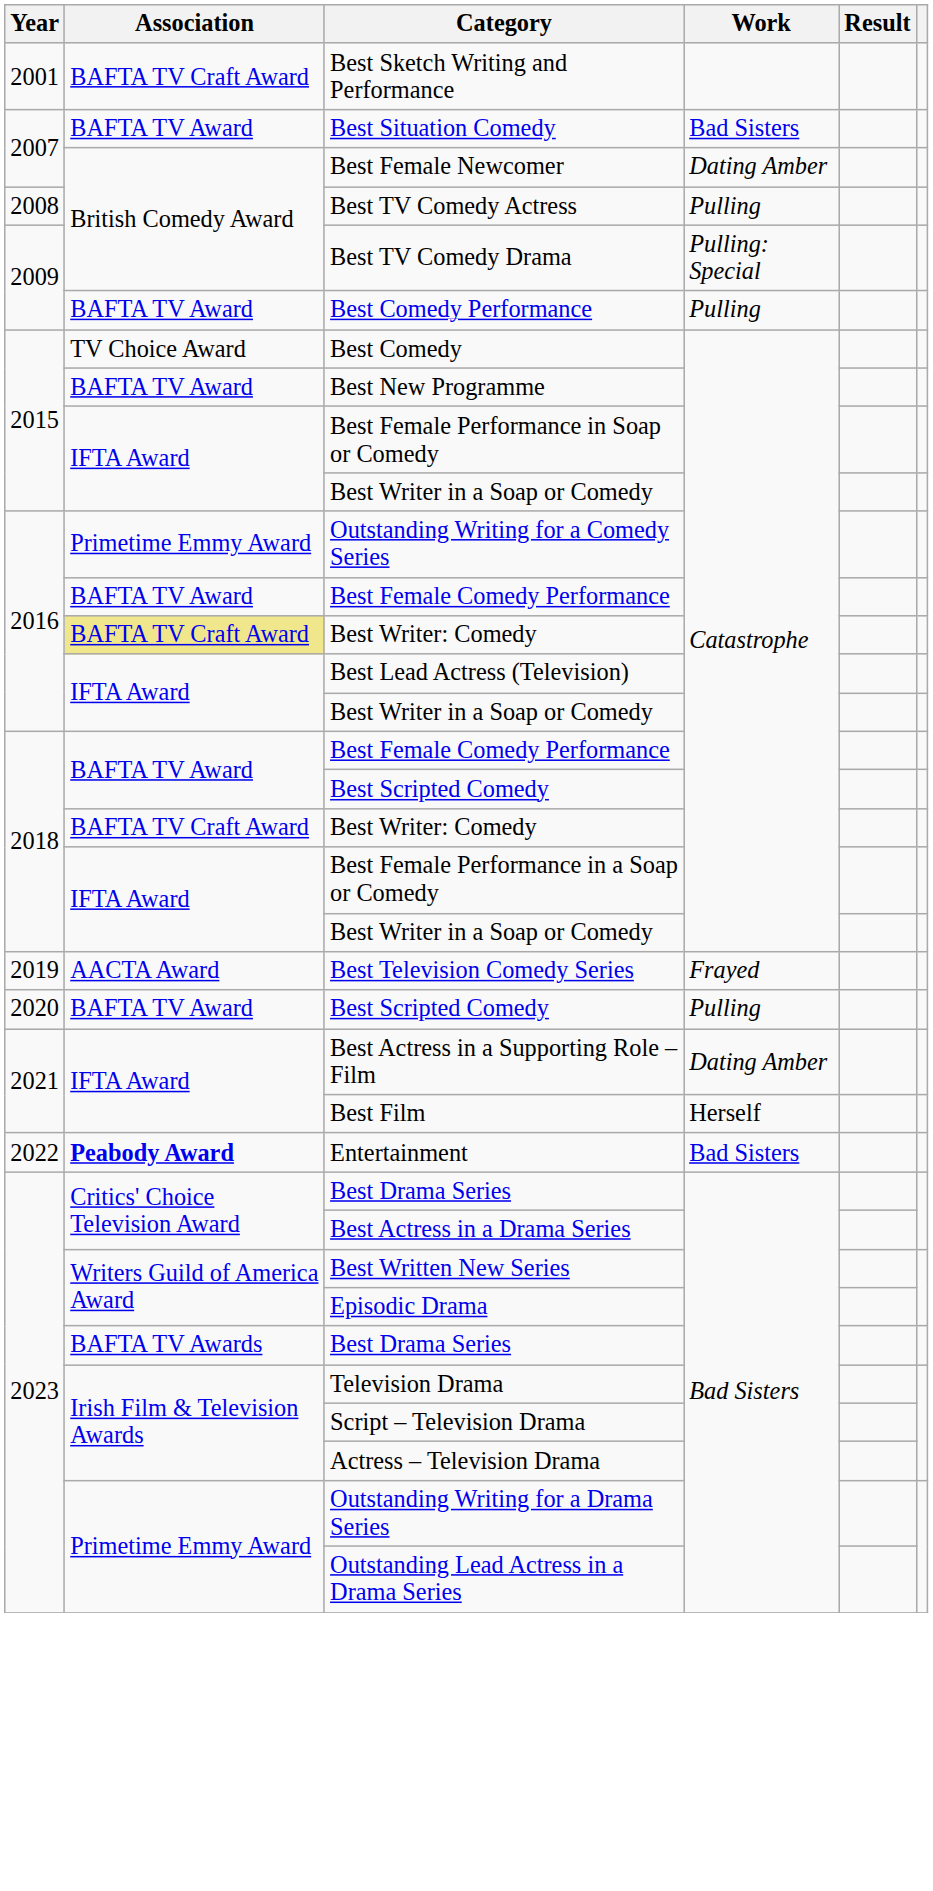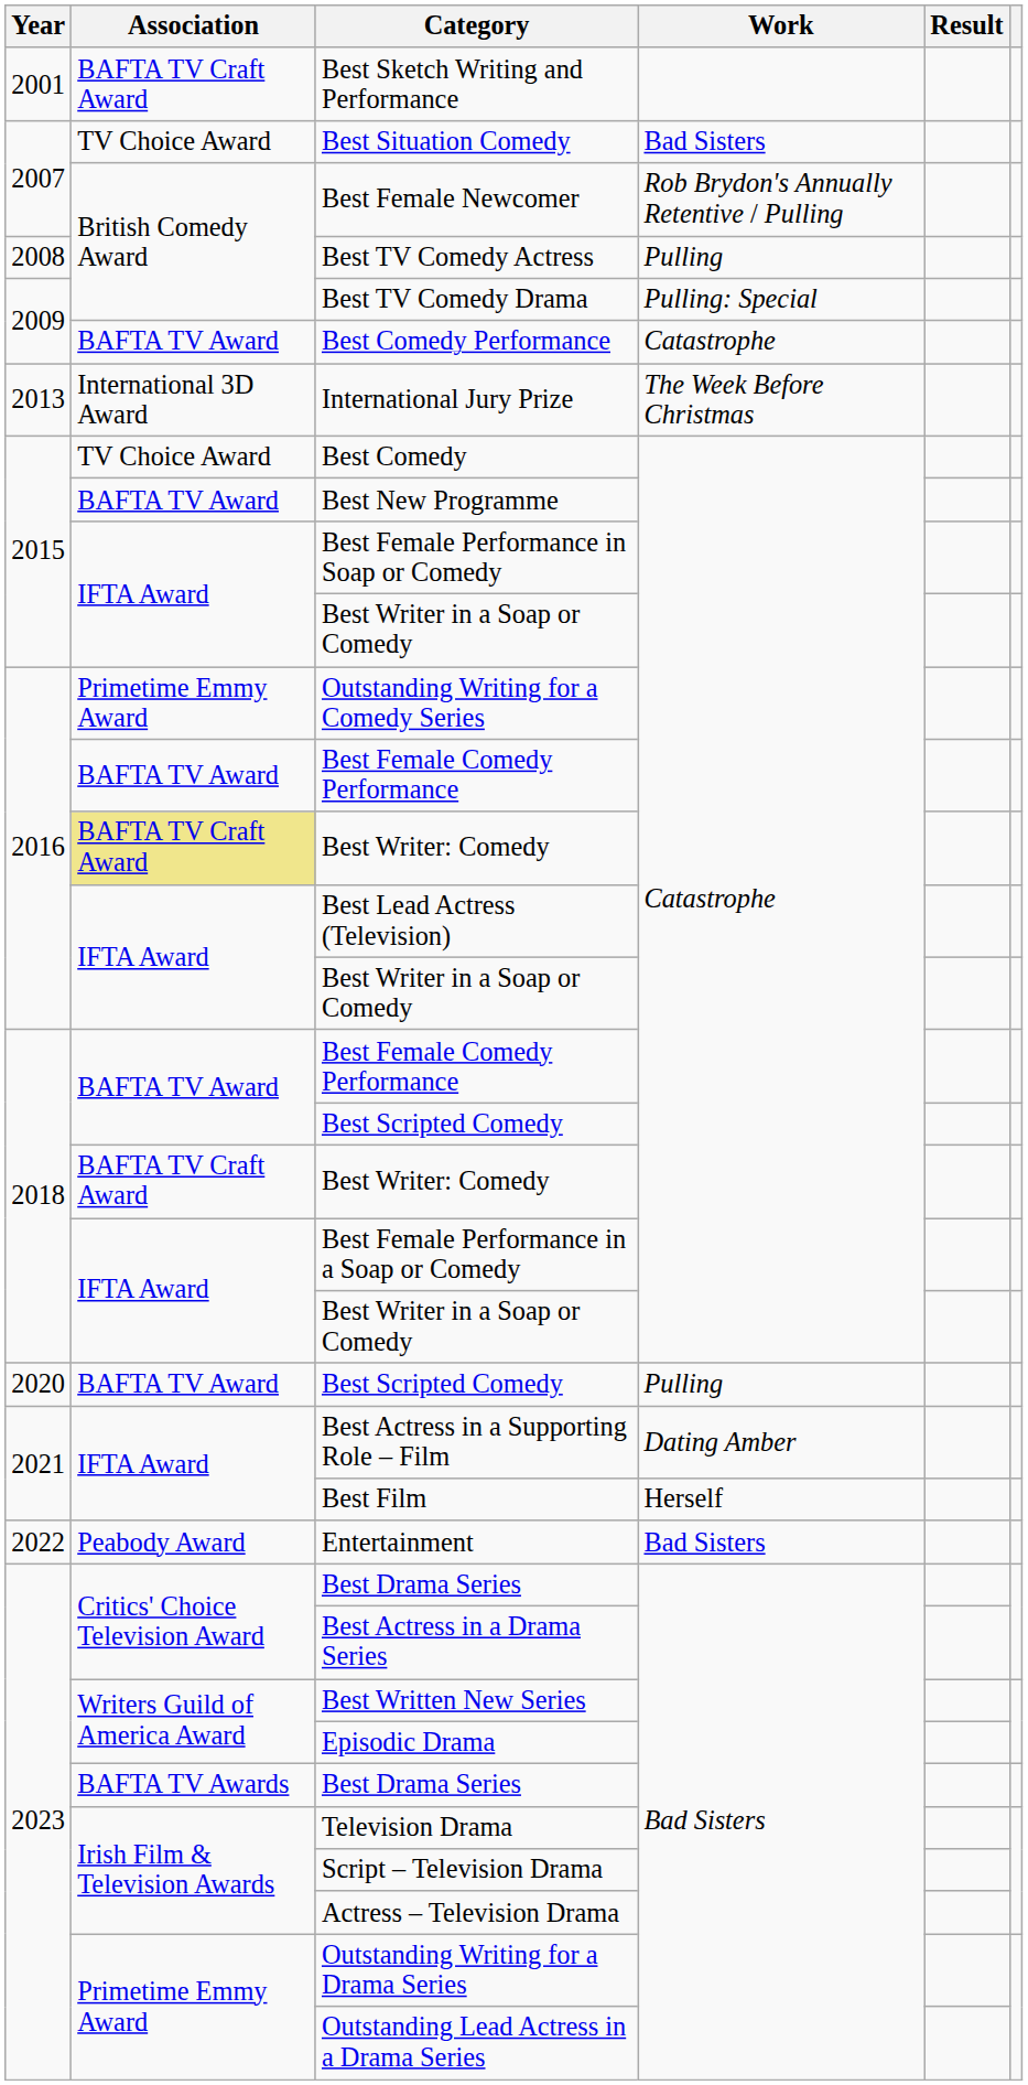Best Situation Comedy | Association: BAFTA TV Award -> TV Choice Award
Best Female Newcomer | Work: Dating Amber -> Rob Brydon's Annually Retentive / Pulling
Best Comedy Performance | Work: Pulling -> Catastrophe
+ row: 2013 | International 3D Award | International Jury Prize | The Week Before Christmas
- row: 2019 | AACTA Award | Best Television Comedy Series | Frayed
Entertainment | Association: bold -> normal
